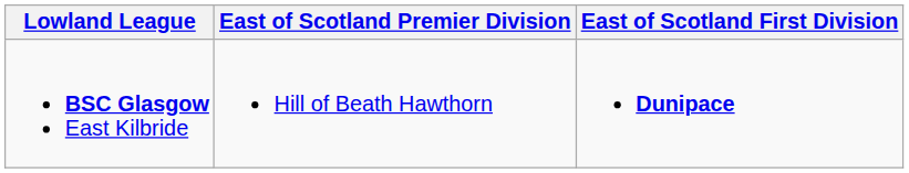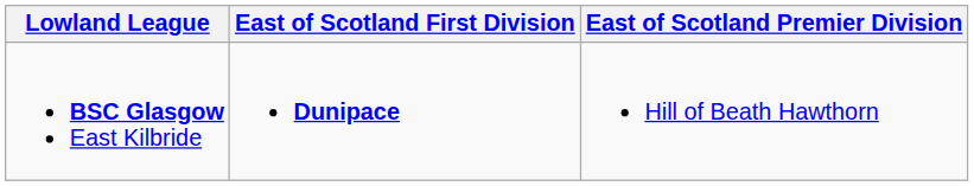columns swapped: East of Scotland Premier Division <-> East of Scotland First Division
